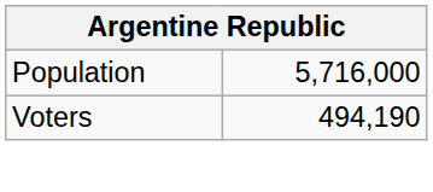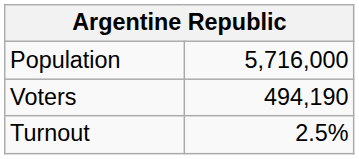+ row: Turnout | 2.5%
